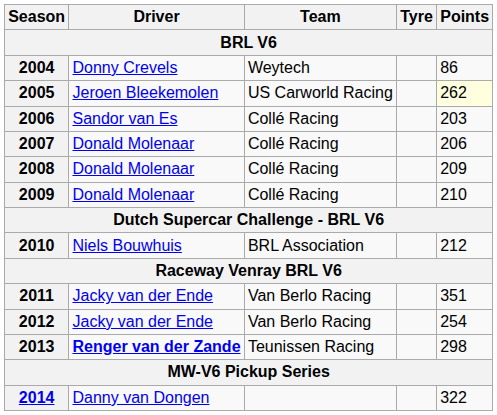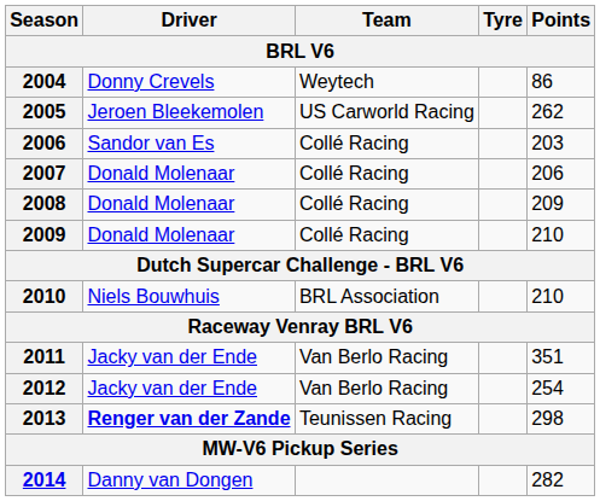2005 | Points: lightyellow background -> no background
2010 | Points: 212 -> 210
2014 | Points: 322 -> 282
